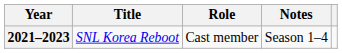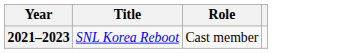- column: Notes | Season 1–4
